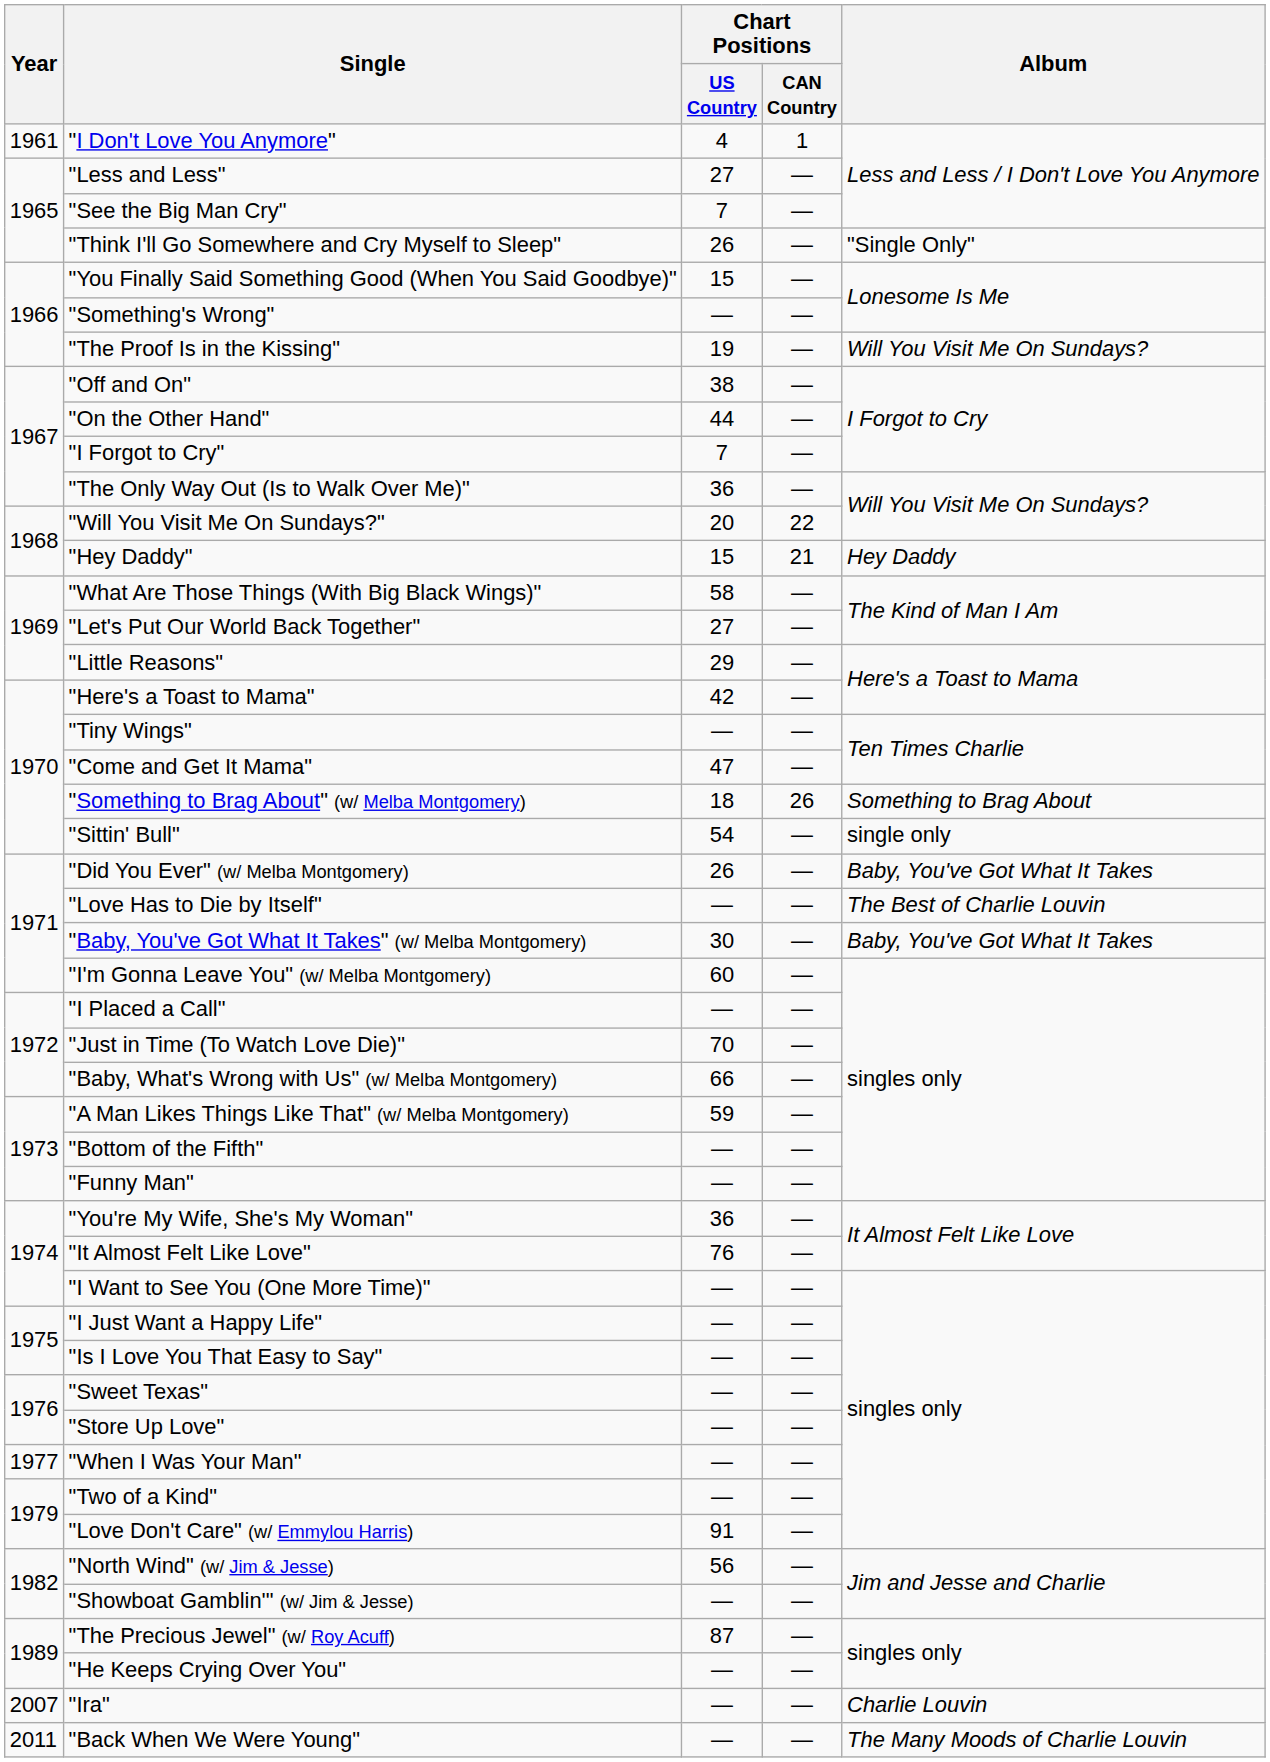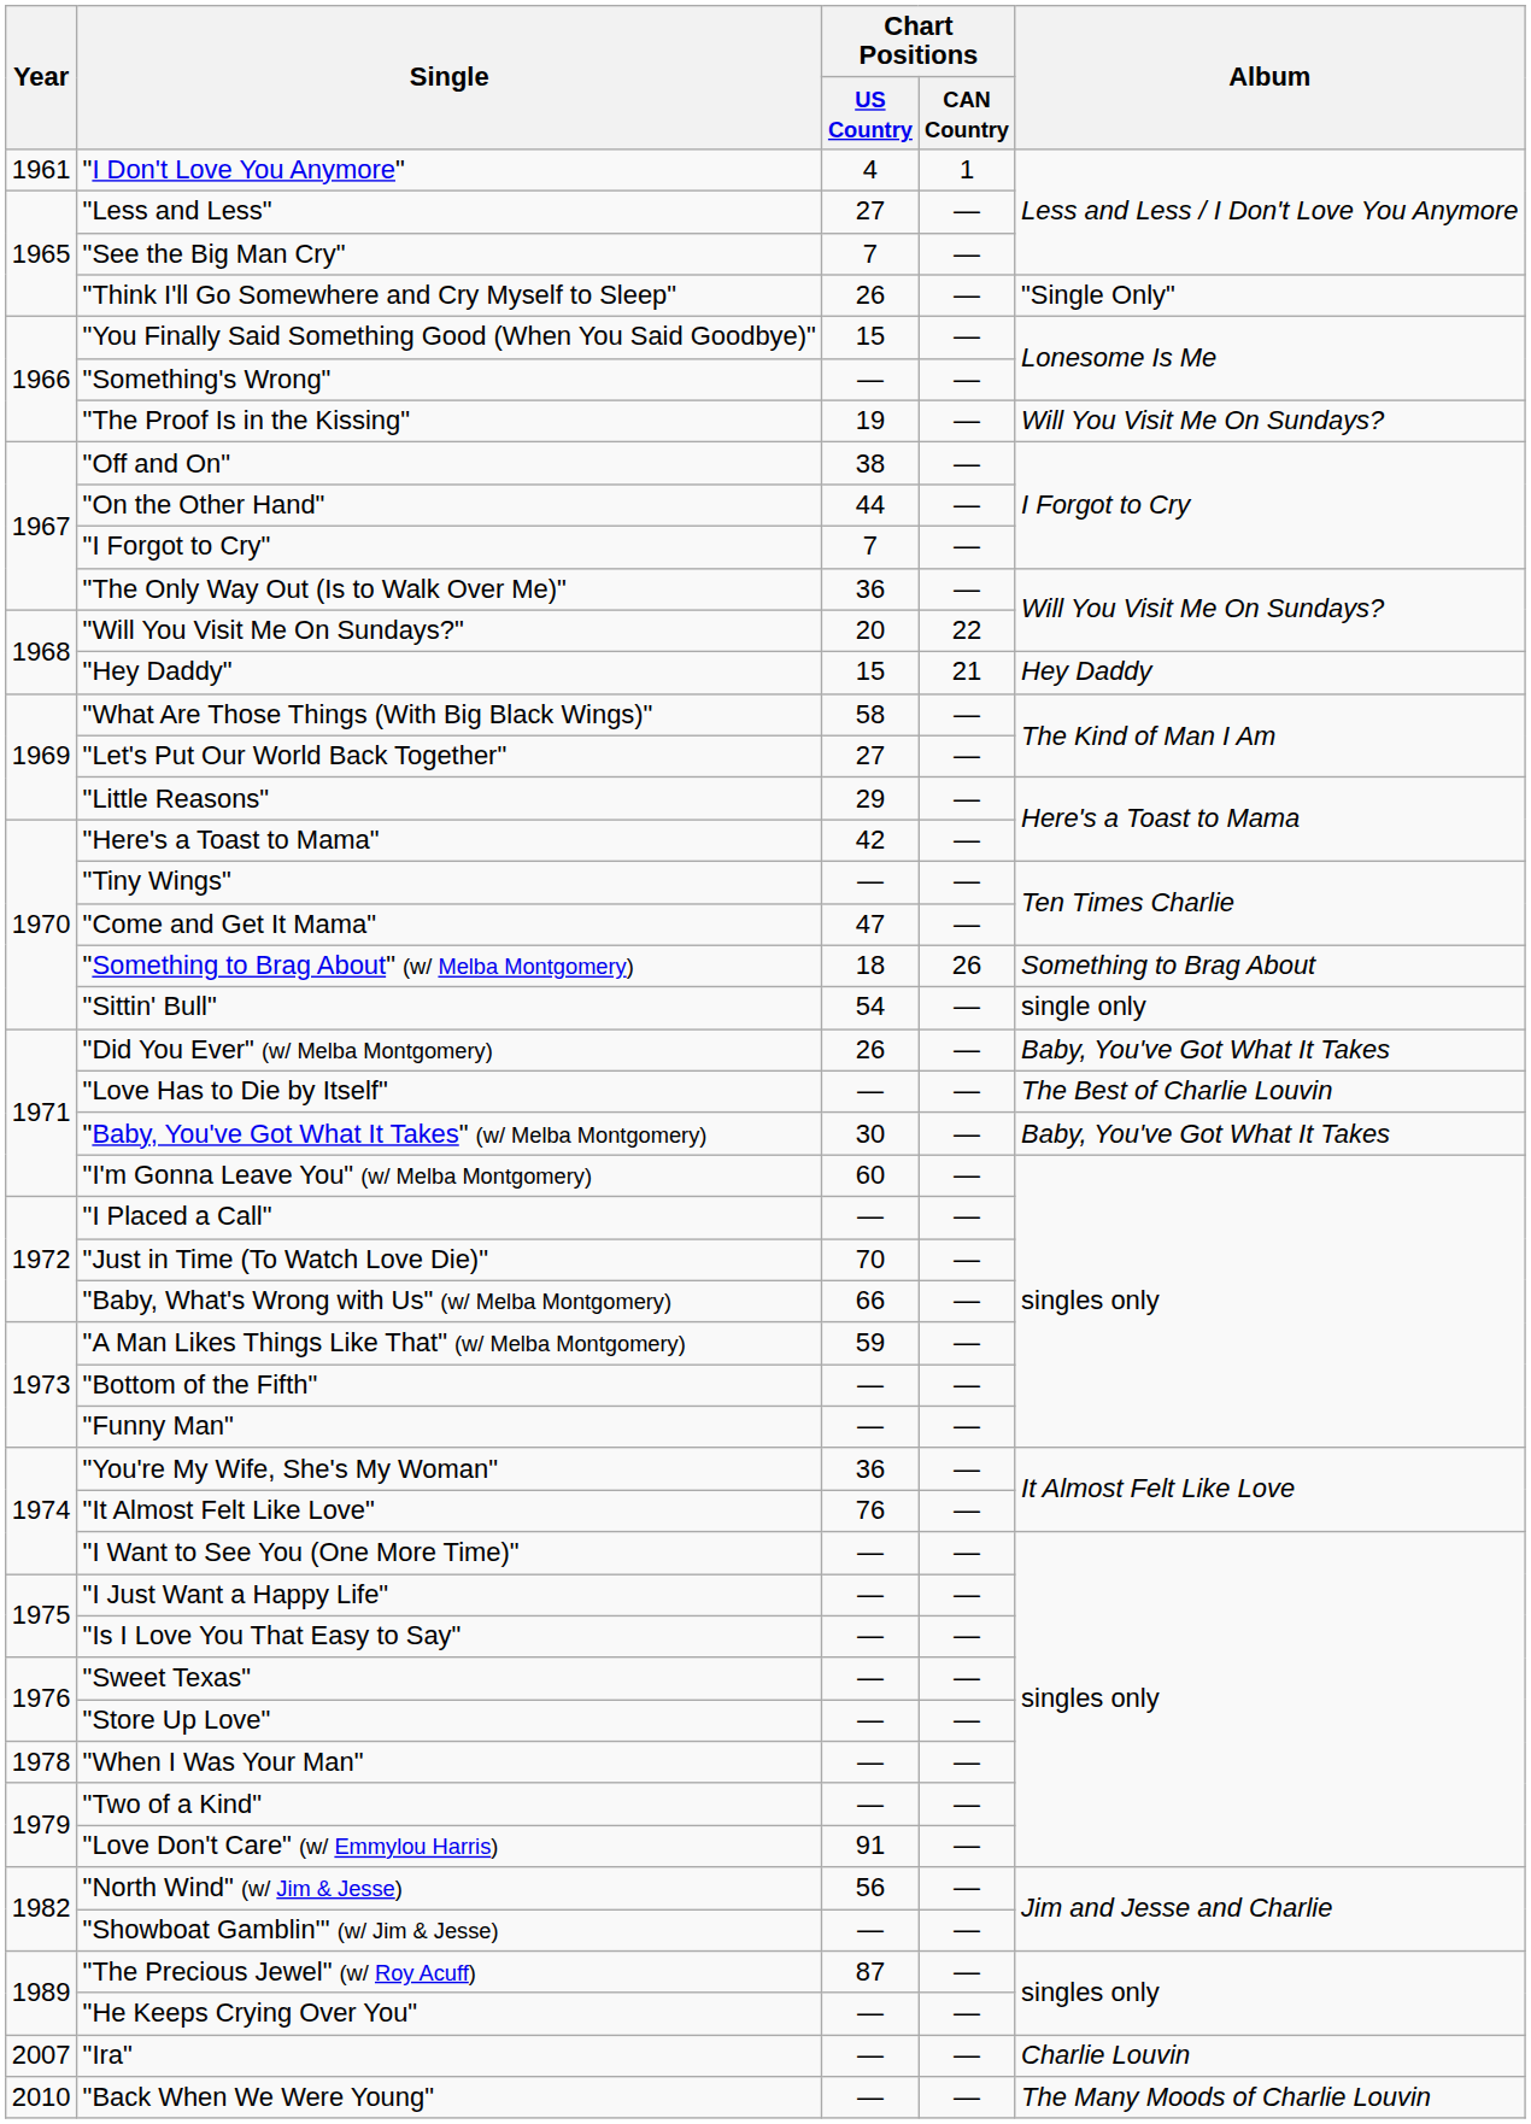"When I Was Your Man" | Year: 1977 -> 1978
"Back When We Were Young" | Year: 2011 -> 2010
